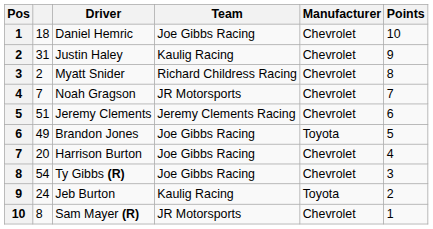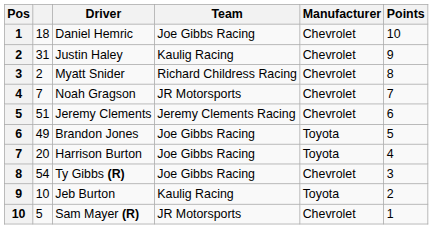Harrison Burton | Manufacturer: Chevrolet -> Toyota
Jeb Burton | column 2: 24 -> 10
Sam Mayer (R) | column 2: 8 -> 5
